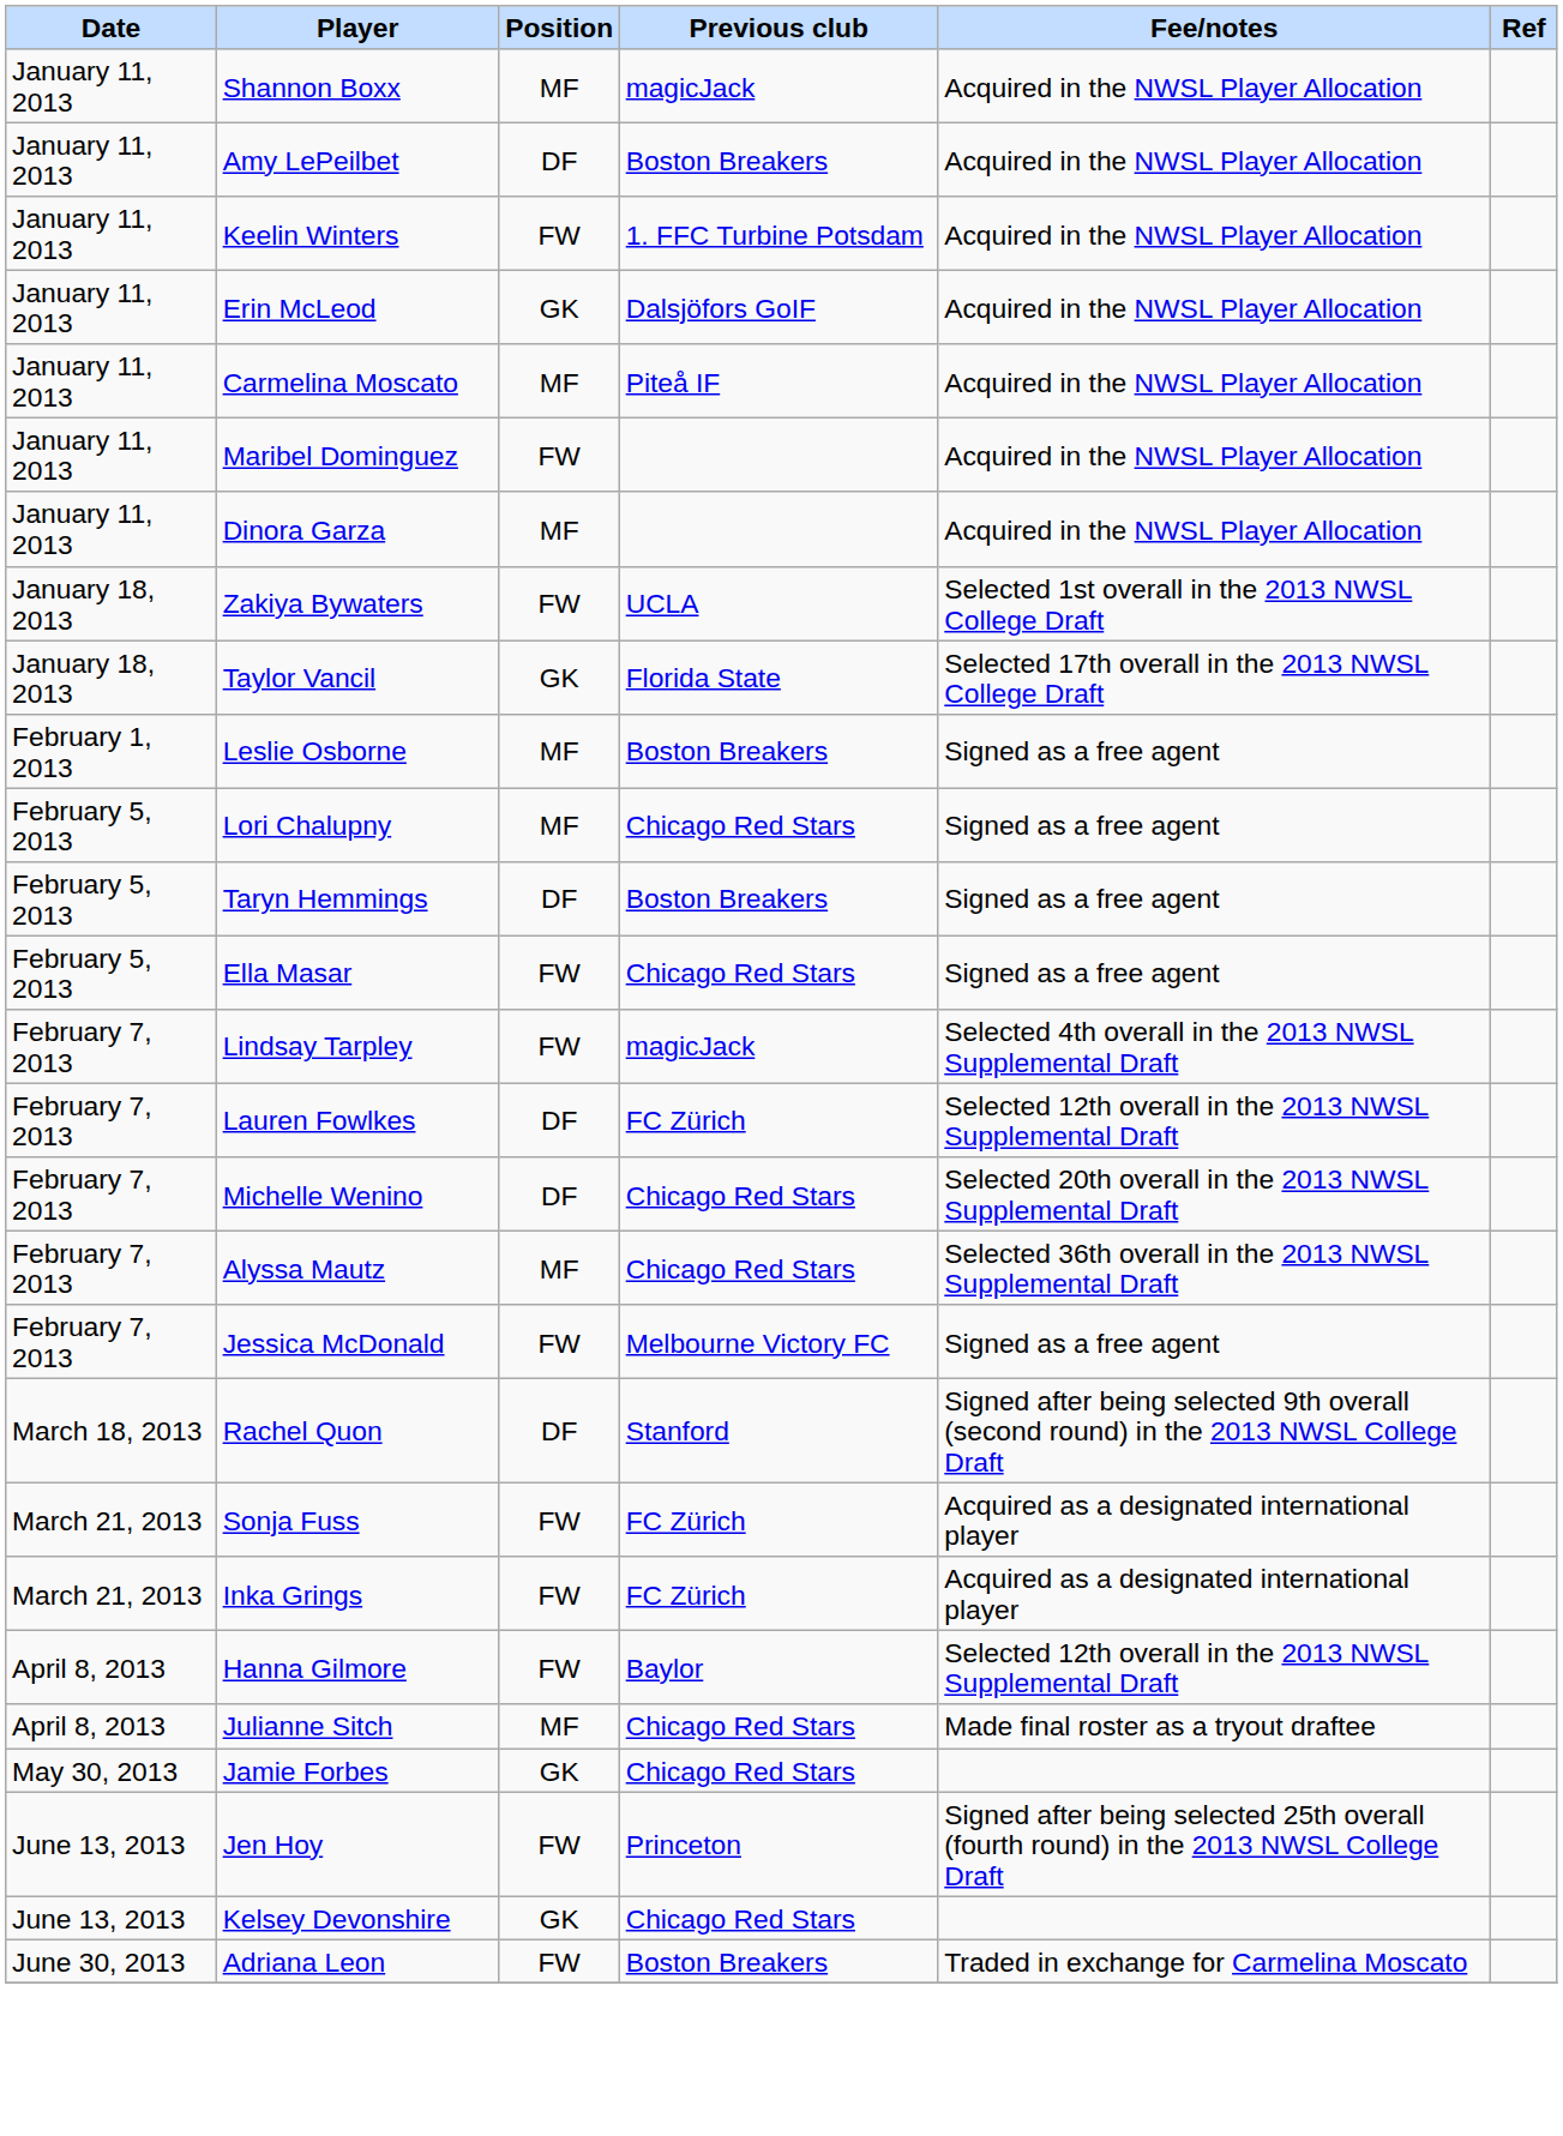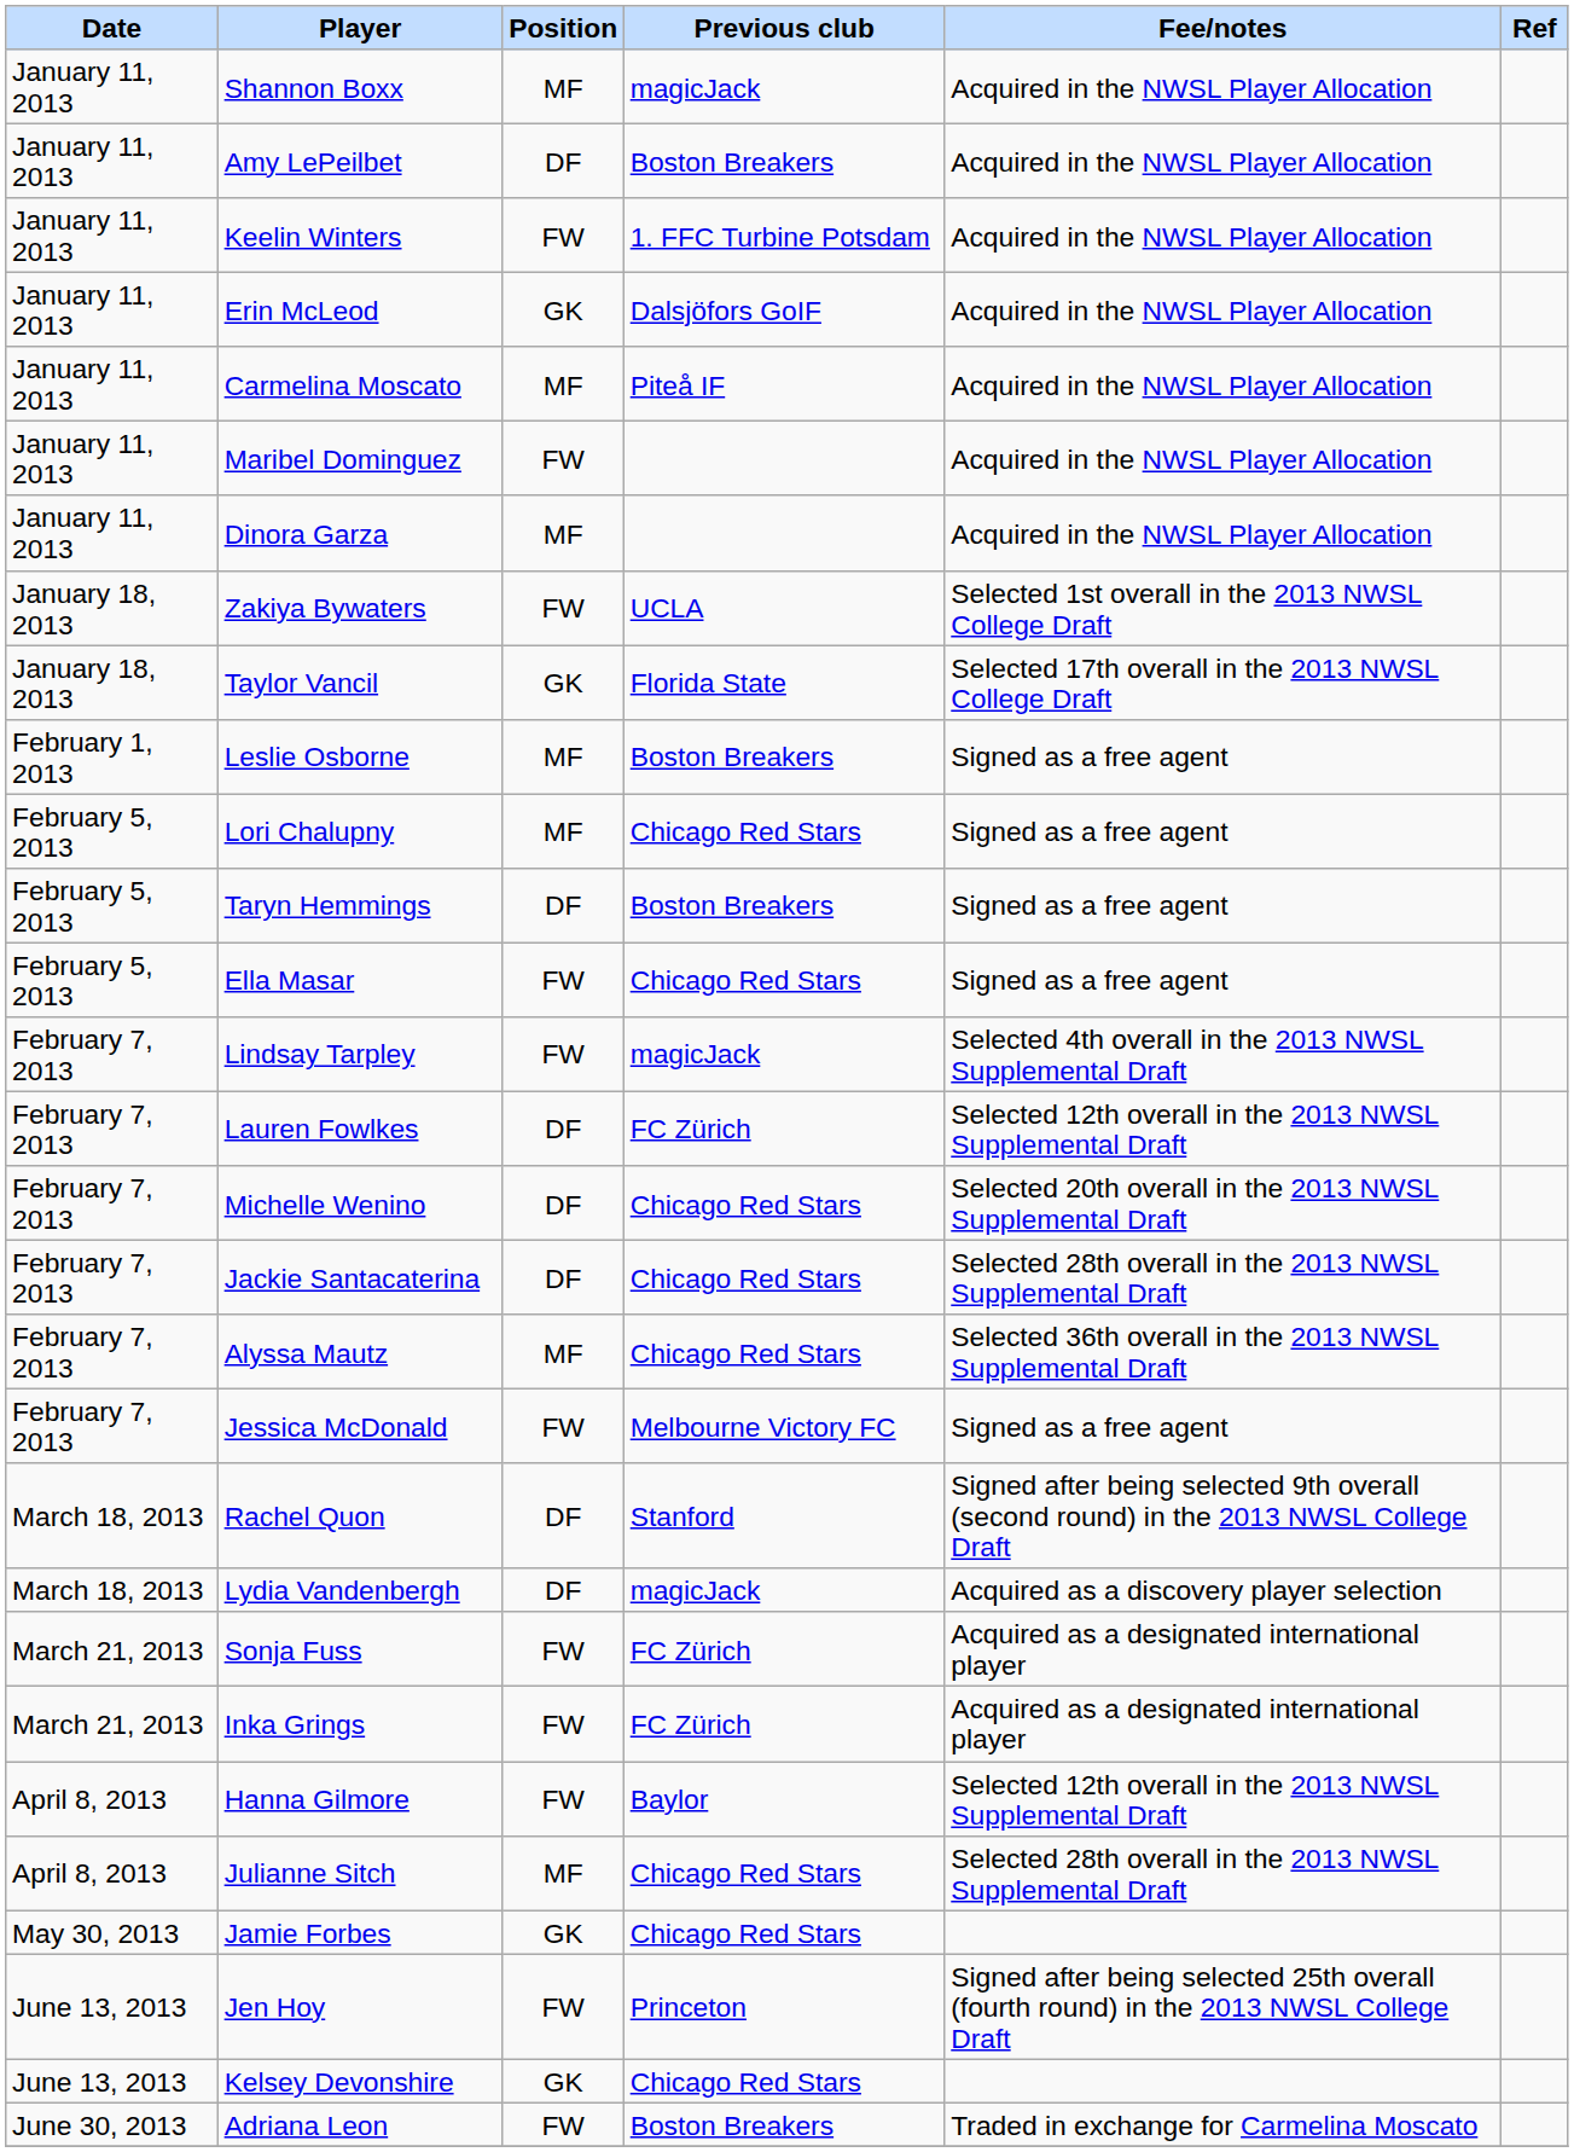+ row: February 7, 2013 | Jackie Santacaterina | DF | Chicago Red Stars | Selected 28th overall in the 2013 NWSL Supplemental Draft
+ row: March 18, 2013 | Lydia Vandenbergh | DF | magicJack | Acquired as a discovery player selection
Julianne Sitch | Fee/notes: Made final roster as a tryout draftee -> Selected 28th overall in the 2013 NWSL Supplemental Draft
